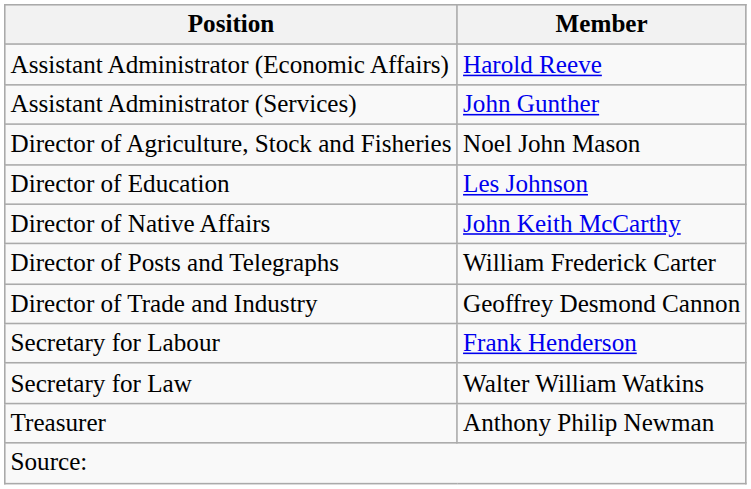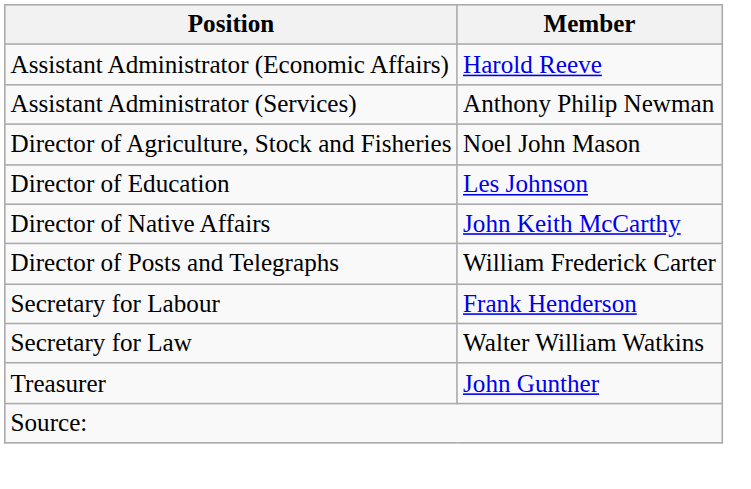Assistant Administrator (Services) | Member: John Gunther -> Anthony Philip Newman
- row: Director of Trade and Industry | Geoffrey Desmond Cannon
Treasurer | Member: Anthony Philip Newman -> John Gunther
